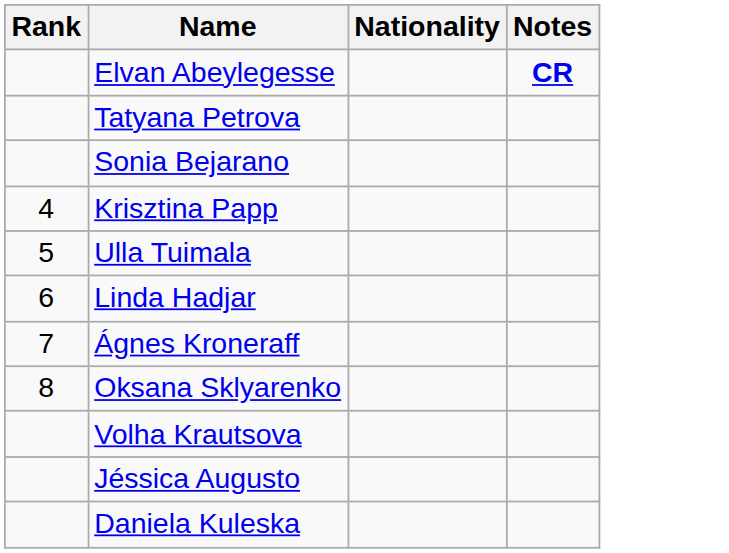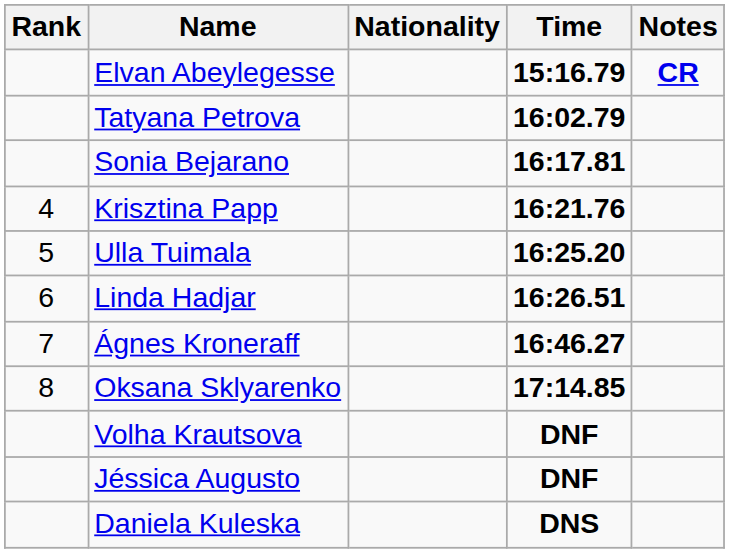+ column: Time | 15:16.79 | 16:02.79 | 16:17.81 | 16:21.76 | 16:25.20 | 16:26.51 | 16:46.27 | 17:14.85 | DNF | DNF | DNS
